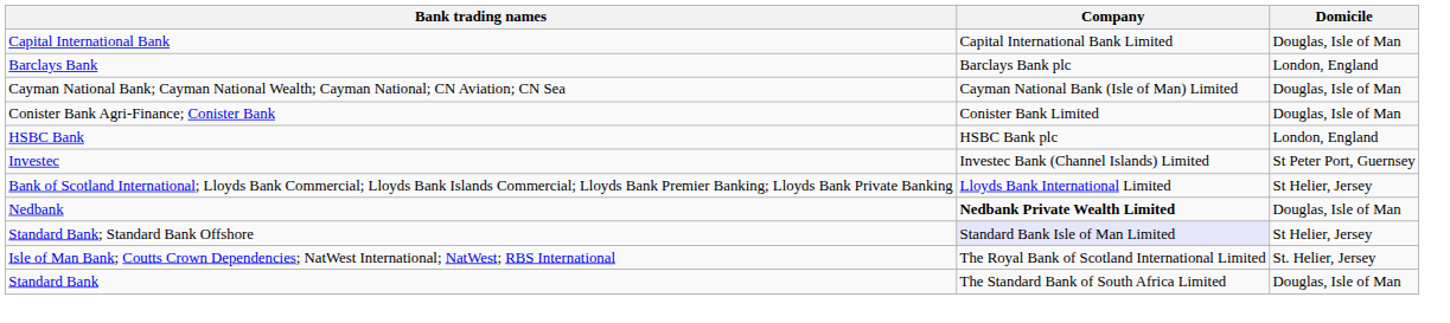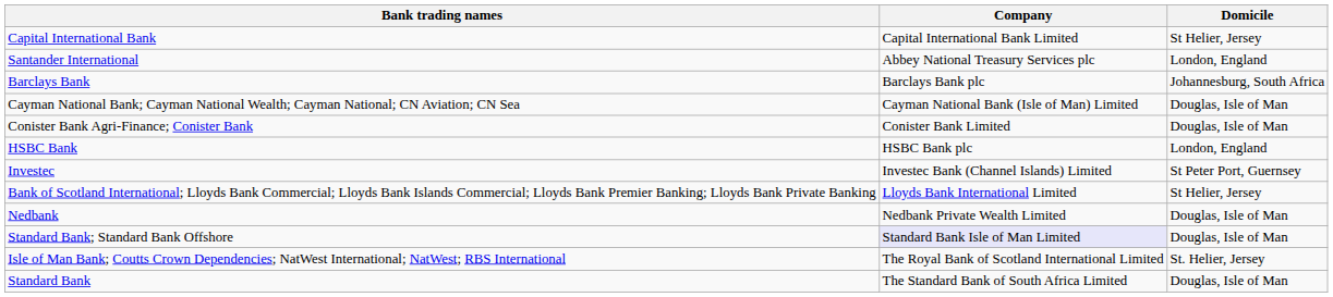Capital International Bank | Domicile: Douglas, Isle of Man -> St Helier, Jersey
+ row: Santander International | Abbey National Treasury Services plc | London, England
Barclays Bank | Domicile: London, England -> Johannesburg, South Africa
Nedbank | Company: bold -> normal
Standard Bank; Standard Bank Offshore | Domicile: St Helier, Jersey -> Douglas, Isle of Man
